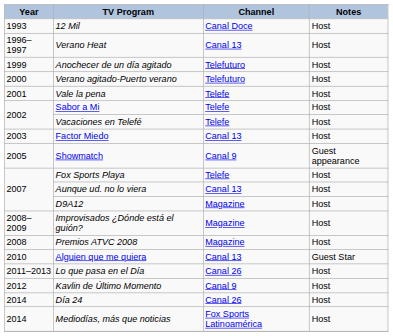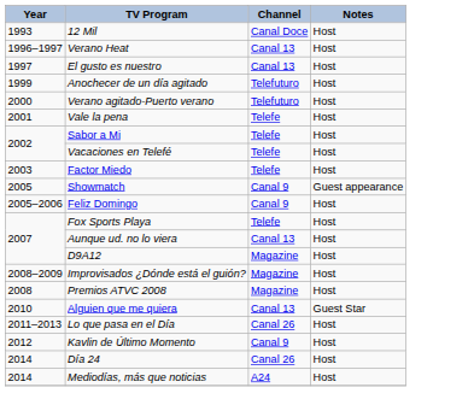+ row: 1997 | El gusto es nuestro | Canal 13 | Host
Factor Miedo | Channel: Canal 13 -> Telefe
+ row: 2005–2006 | Feliz Domingo | Canal 9 | Host
Mediodías, más que noticias | Channel: Fox Sports Latinoamérica -> A24
